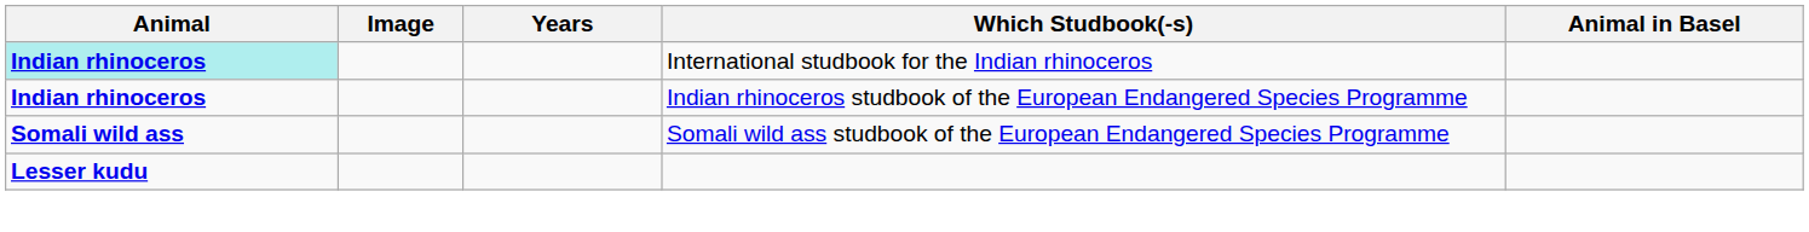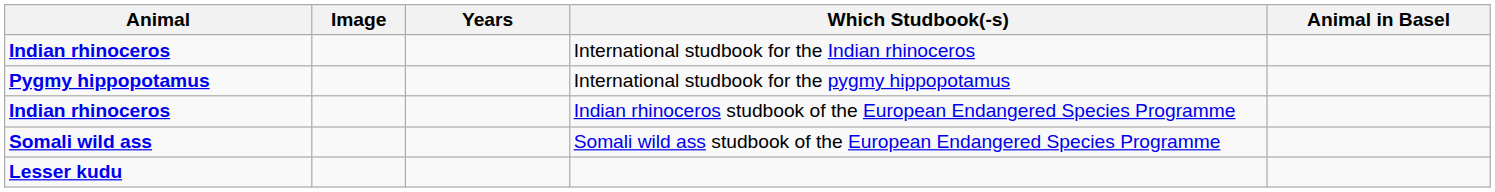International studbook for the Indian rhinoceros | Animal: paleturquoise background -> no background
+ row: Pygmy hippopotamus | International studbook for the pygmy hippopotamus
